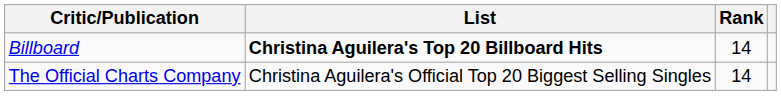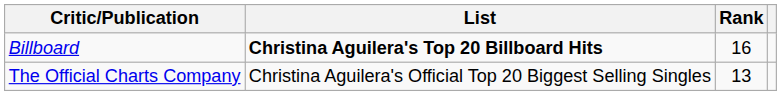Billboard | Rank: 14 -> 16
The Official Charts Company | Rank: 14 -> 13
